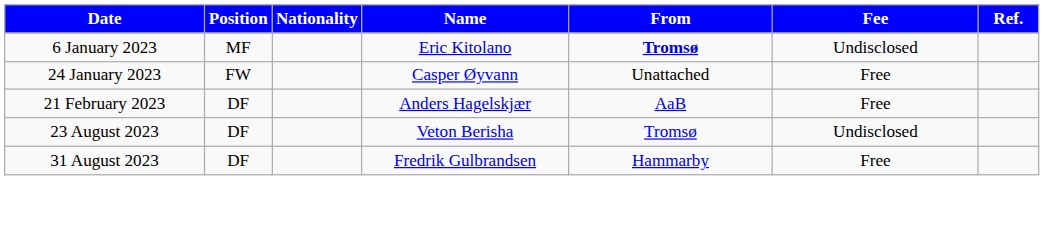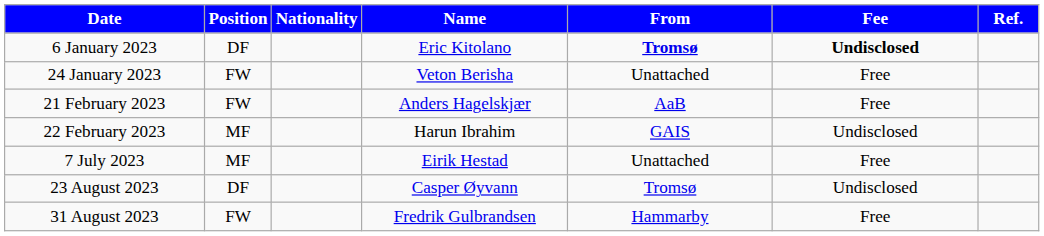6 January 2023 | Position: MF -> DF
6 January 2023 | Fee: normal -> bold
24 January 2023 | Name: Casper Øyvann -> Veton Berisha
21 February 2023 | Position: DF -> FW
+ row: 22 February 2023 | MF | Harun Ibrahim | GAIS | Undisclosed
+ row: 7 July 2023 | MF | Eirik Hestad | Unattached | Free
23 August 2023 | Name: Veton Berisha -> Casper Øyvann
31 August 2023 | Position: DF -> FW
